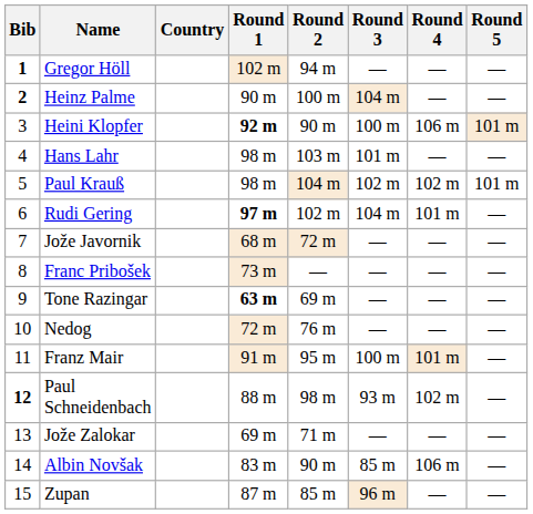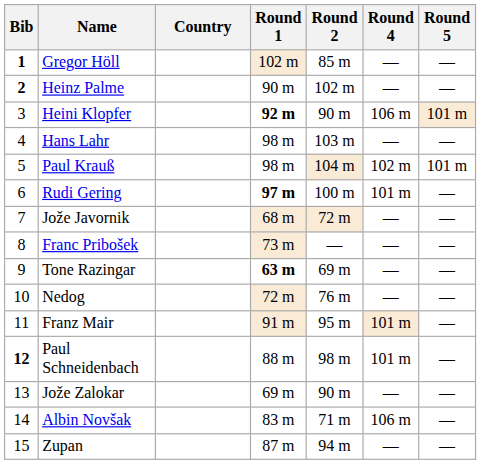- column: Round 3 | — | 104 m | 100 m | 101 m | 102 m | 104 m | — | — | — | — | 100 m | 93 m | — | 85 m | 96 m
Gregor Höll | Round 2: 94 m -> 85 m
Heinz Palme | Round 2: 100 m -> 102 m
Rudi Gering | Round 2: 102 m -> 100 m
Paul Schneidenbach | Round 4: 102 m -> 101 m
Jože Zalokar | Round 2: 71 m -> 90 m
Albin Novšak | Round 2: 90 m -> 71 m
Zupan | Round 2: 85 m -> 94 m
